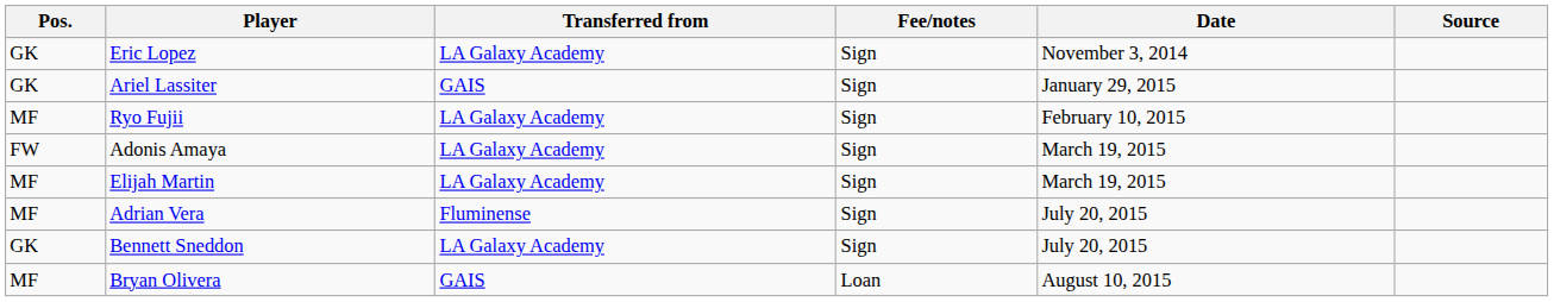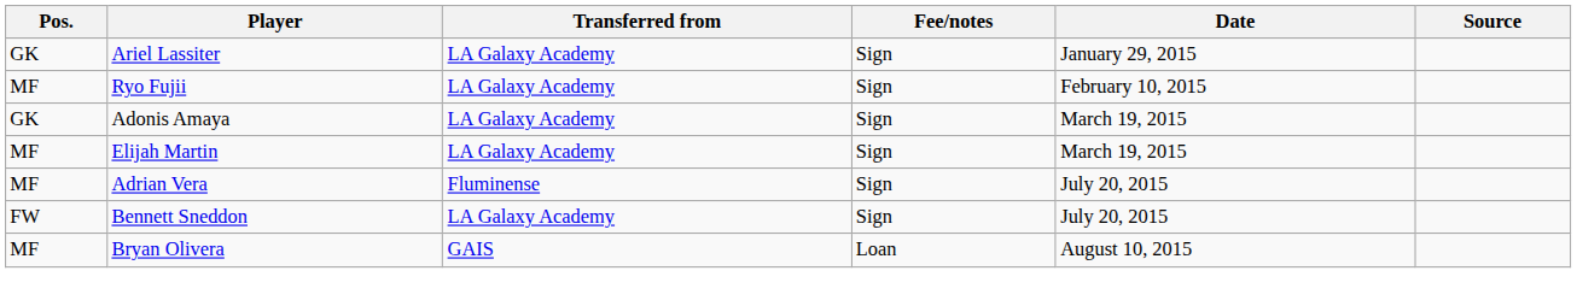- row: GK | Eric Lopez | LA Galaxy Academy | Sign | November 3, 2014
Ariel Lassiter | Transferred from: GAIS -> LA Galaxy Academy
Adonis Amaya | Pos.: FW -> GK
Bennett Sneddon | Pos.: GK -> FW
